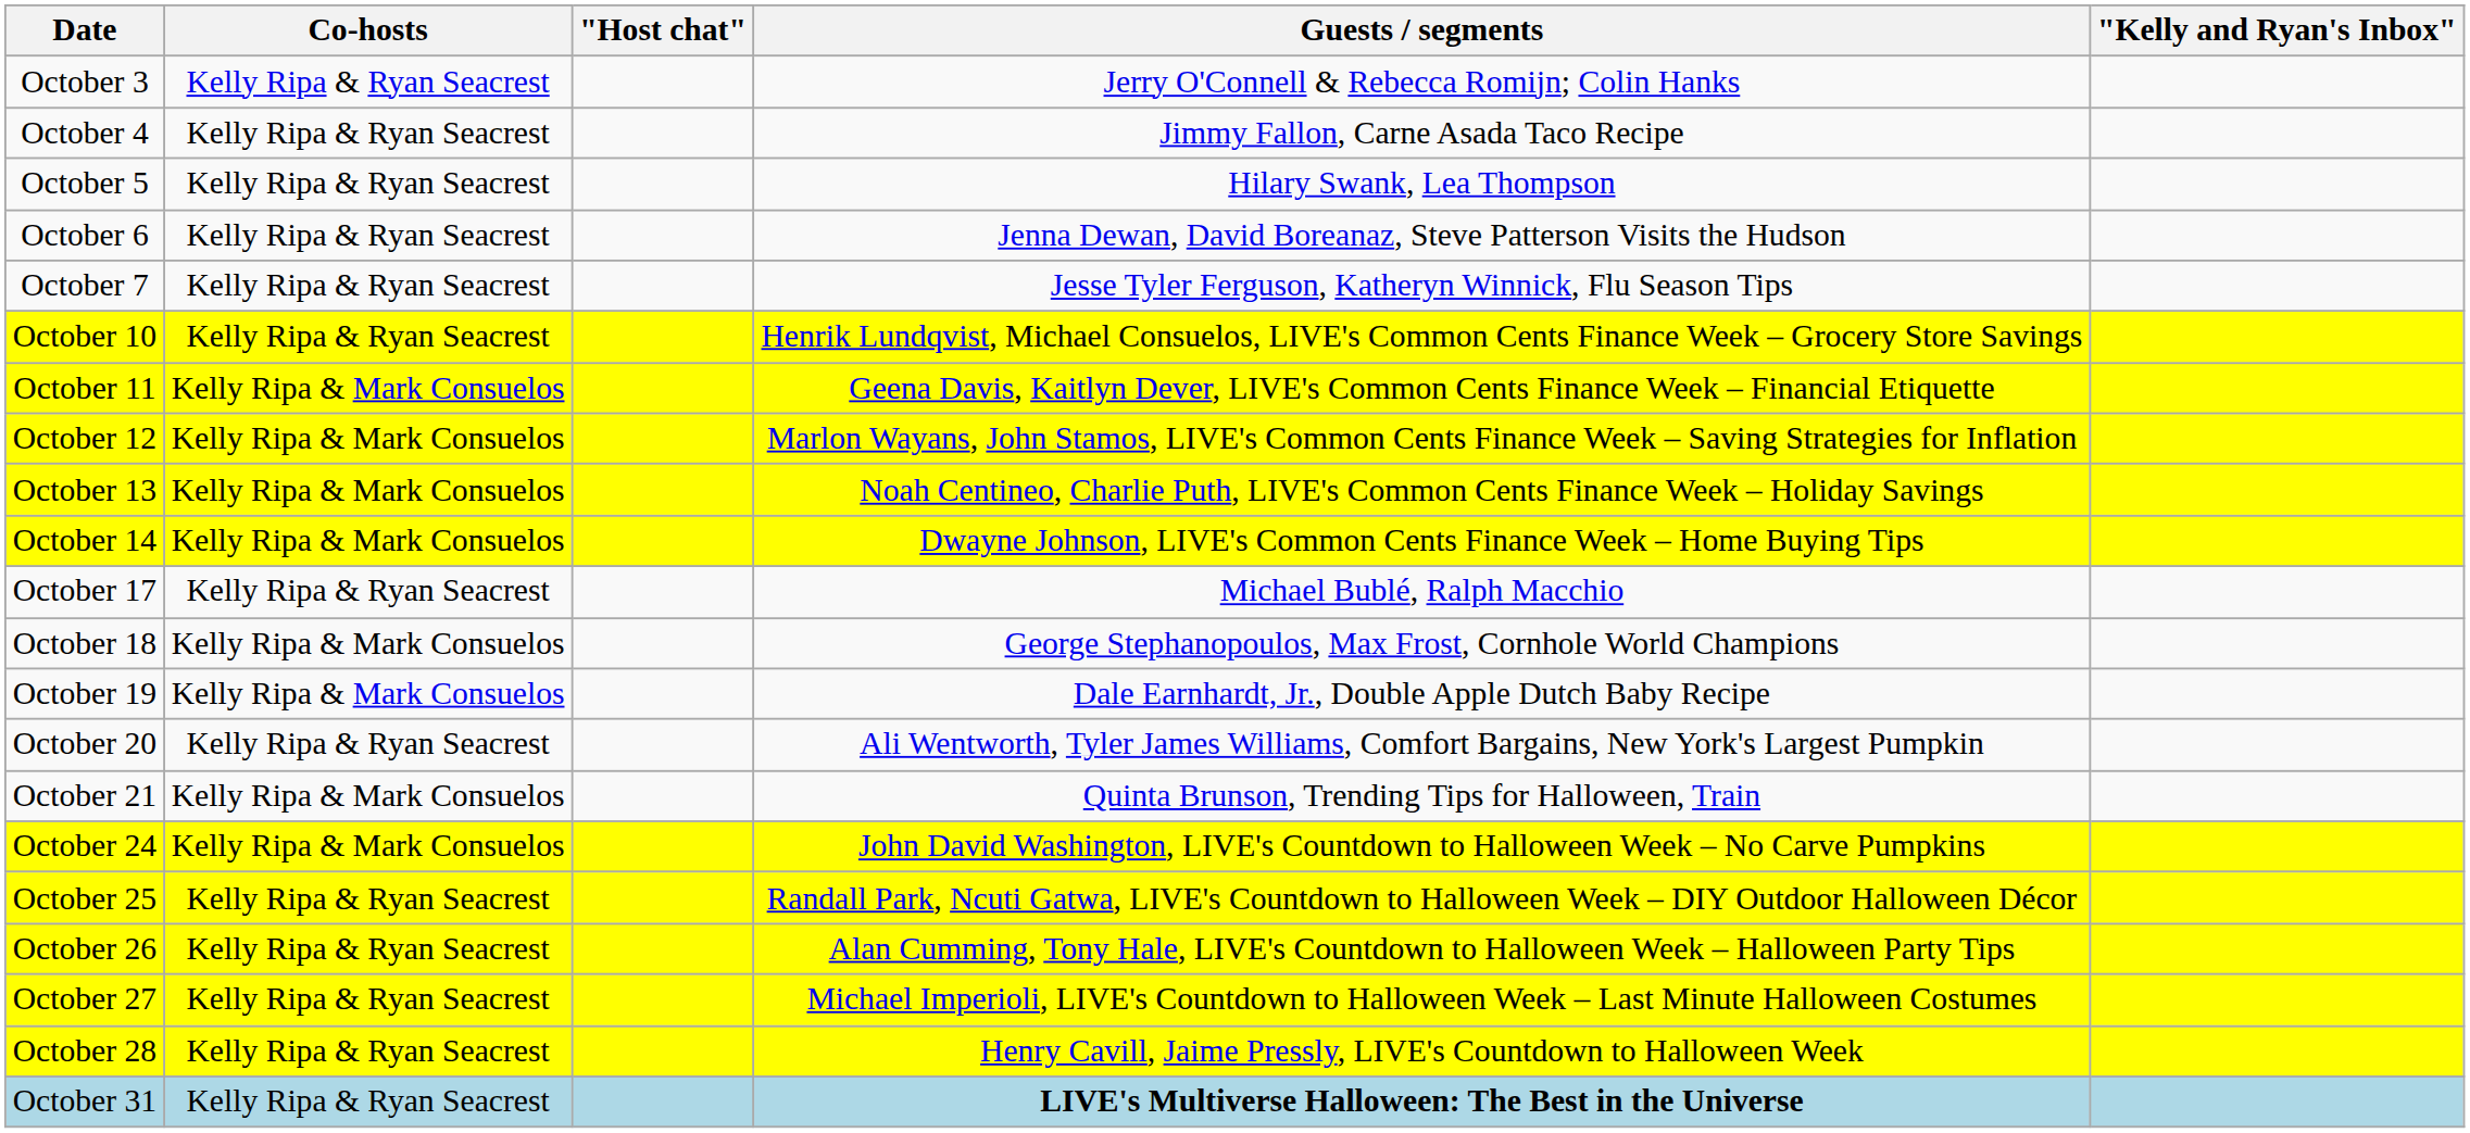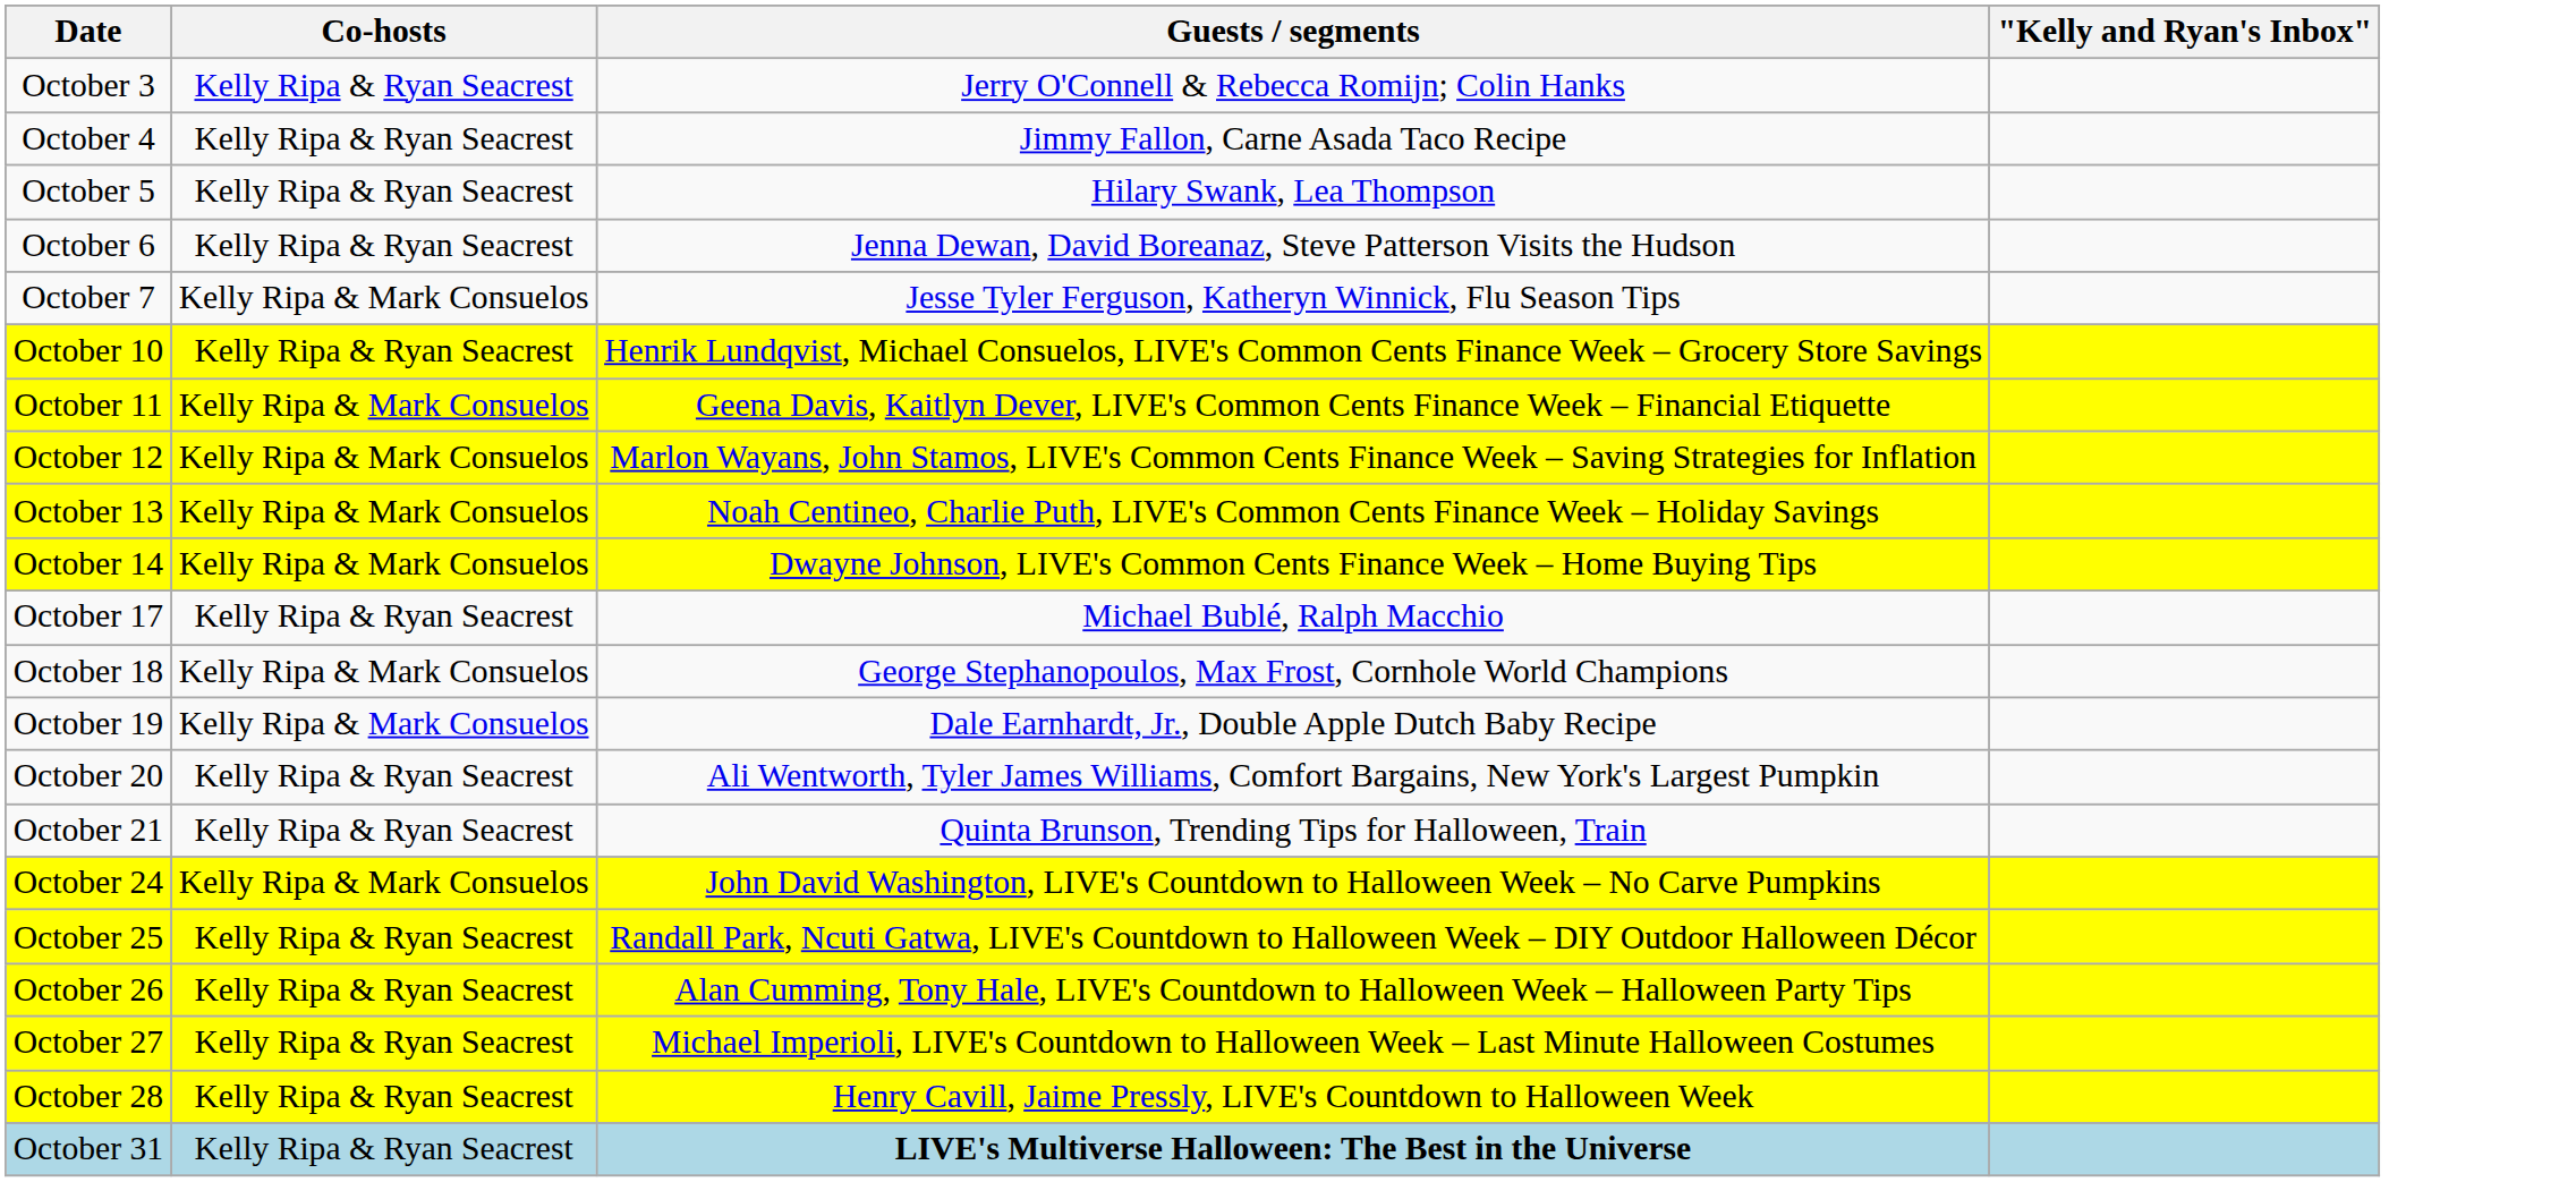- column: "Host chat"
October 7 | Co-hosts: Kelly Ripa & Ryan Seacrest -> Kelly Ripa & Mark Consuelos
October 21 | Co-hosts: Kelly Ripa & Mark Consuelos -> Kelly Ripa & Ryan Seacrest
